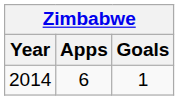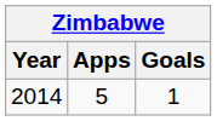2014 | Apps: 6 -> 5
